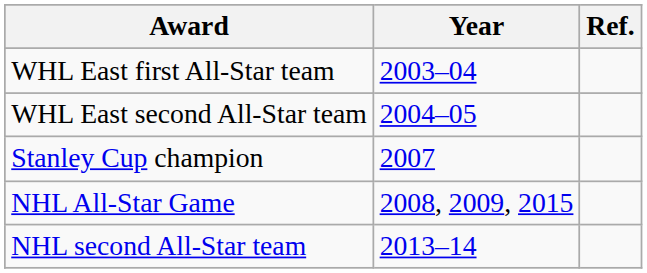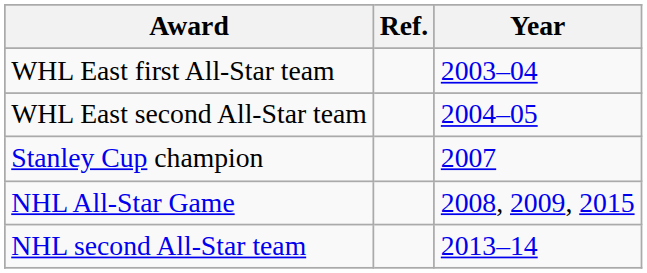columns swapped: Year <-> Ref.
